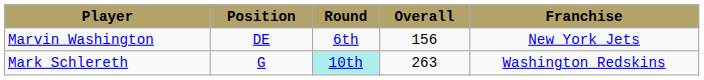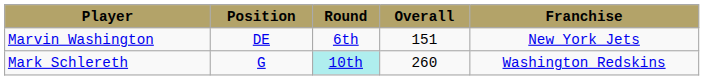Marvin Washington | Overall: 156 -> 151
Mark Schlereth | Overall: 263 -> 260
